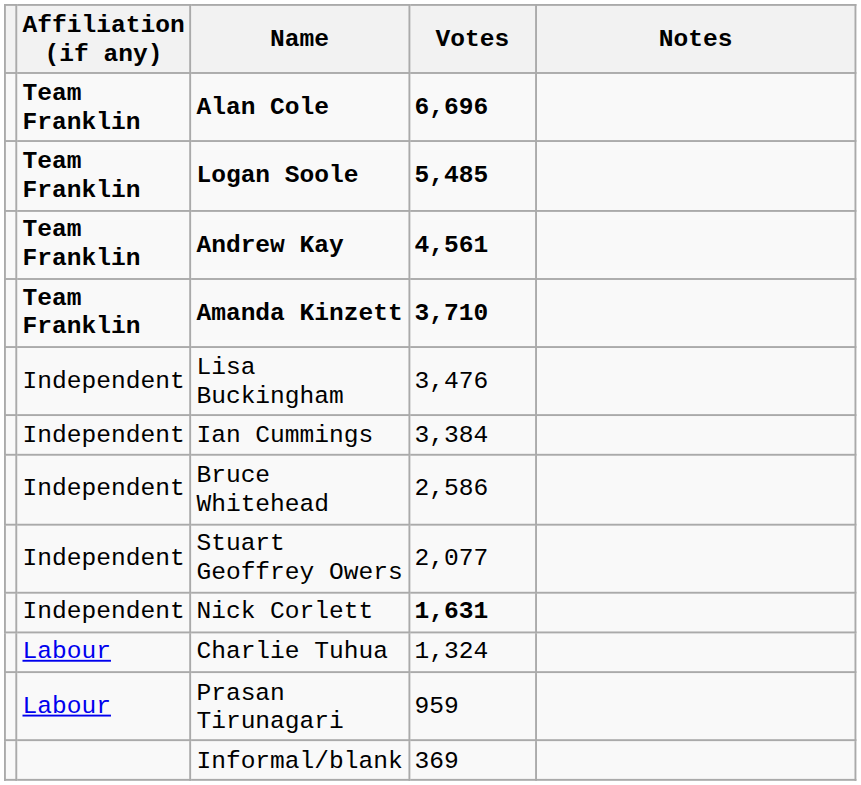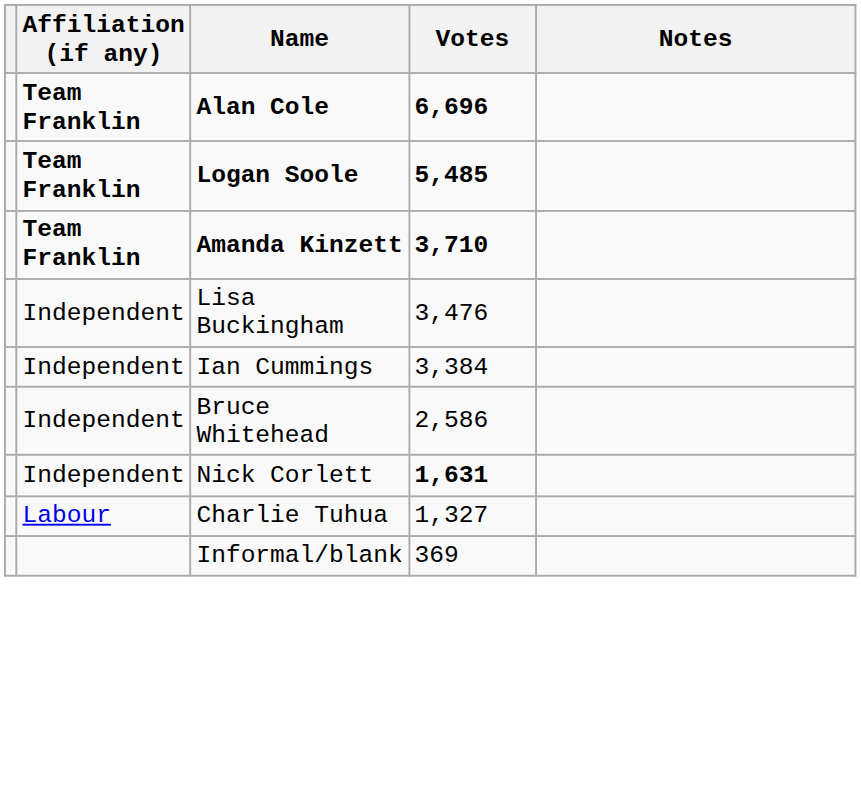- row: Team Franklin | Andrew Kay | 4,561
- row: Independent | Stuart Geoffrey Owers | 2,077
Charlie Tuhua | Votes: 1,324 -> 1,327
- row: Labour | Prasan Tirunagari | 959
